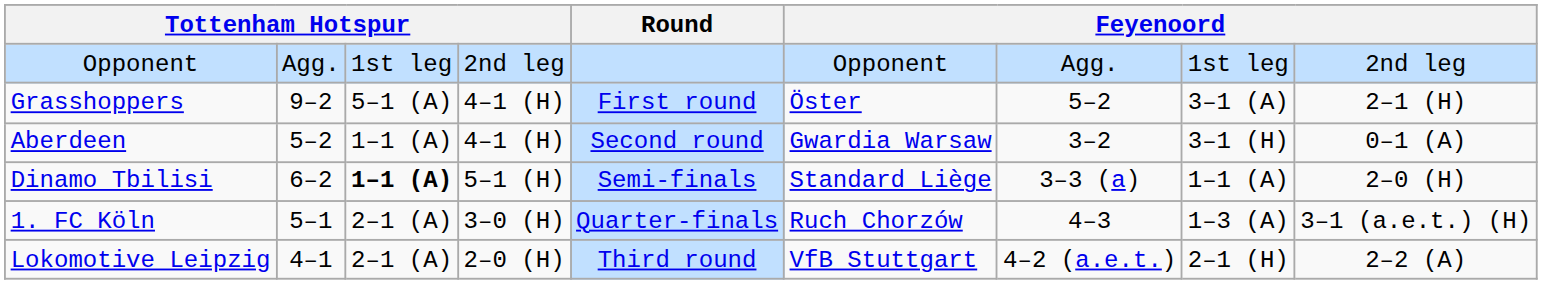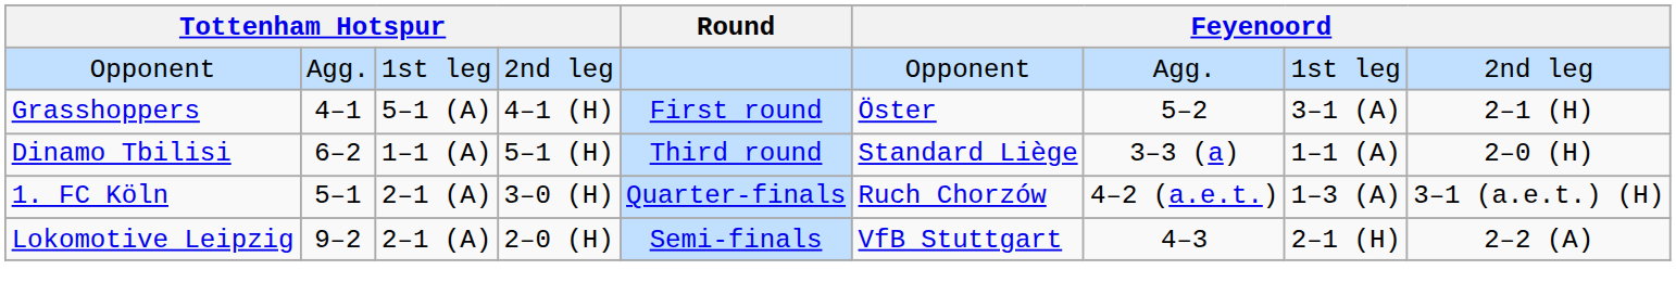Grasshoppers | column 2: 9–2 -> 4–1
- row: Aberdeen | 5–2 | 1–1 (A) | 4–1 (H) | Second round | Gwardia Warsaw | 3–2 | 3–1 (H) | 0–1 (A)
Dinamo Tbilisi | column 3: bold -> normal
Dinamo Tbilisi | Round: Semi-finals -> Third round
1. FC Köln | column 7: 4–3 -> 4–2 (a.e.t.)
Lokomotive Leipzig | column 2: 4–1 -> 9–2
Lokomotive Leipzig | Round: Third round -> Semi-finals
Lokomotive Leipzig | column 7: 4–2 (a.e.t.) -> 4–3
